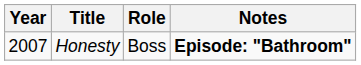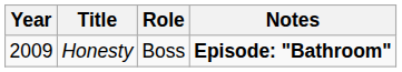Honesty | Year: 2007 -> 2009
